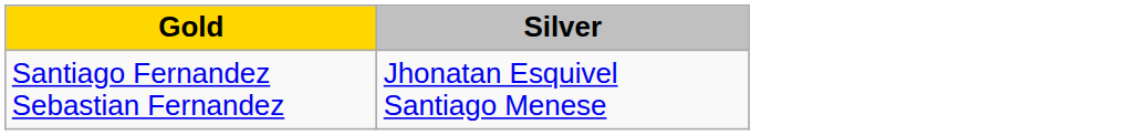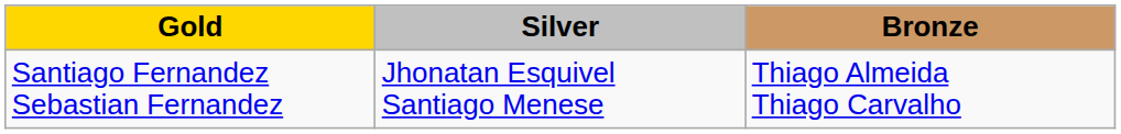+ column: Bronze | Thiago Almeida Thiago Carvalho
